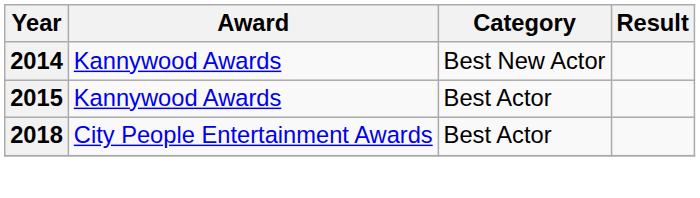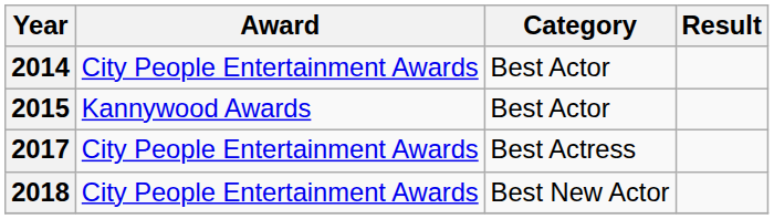2014 | Award: Kannywood Awards -> City People Entertainment Awards
2014 | Category: Best New Actor -> Best Actor
+ row: 2017 | City People Entertainment Awards | Best Actress
2018 | Category: Best Actor -> Best New Actor
